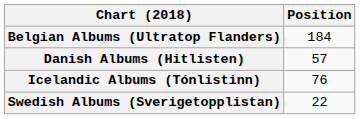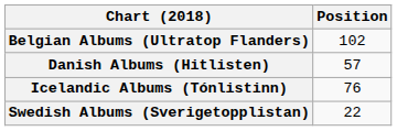Belgian Albums (Ultratop Flanders) | Position: 184 -> 102
